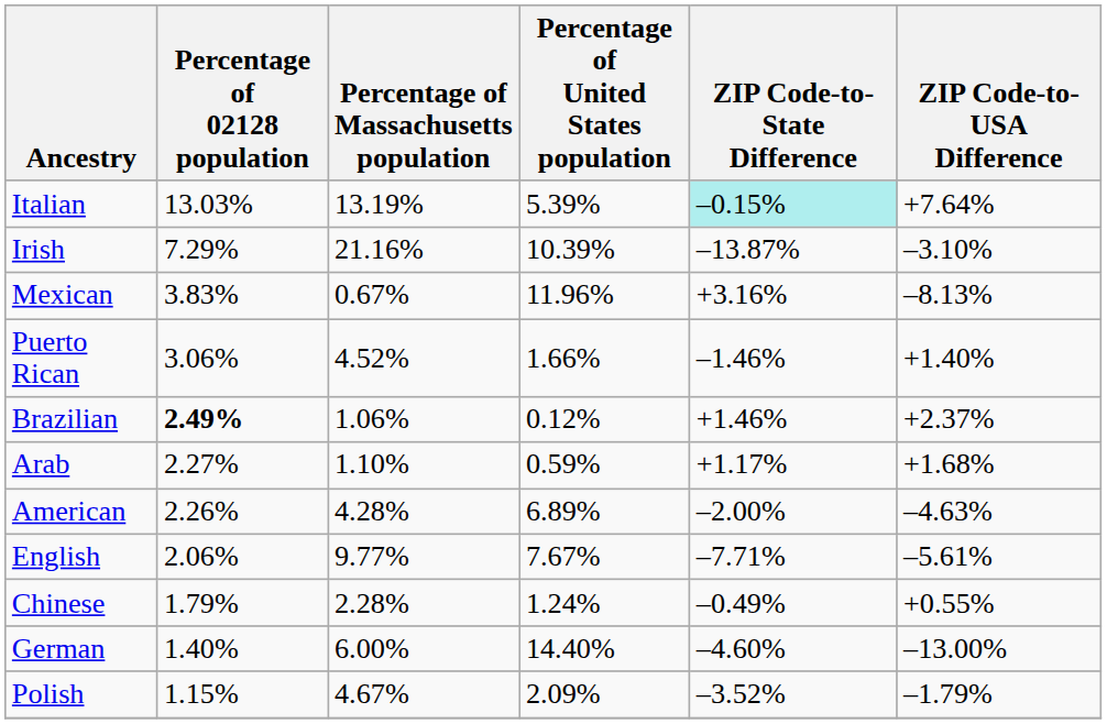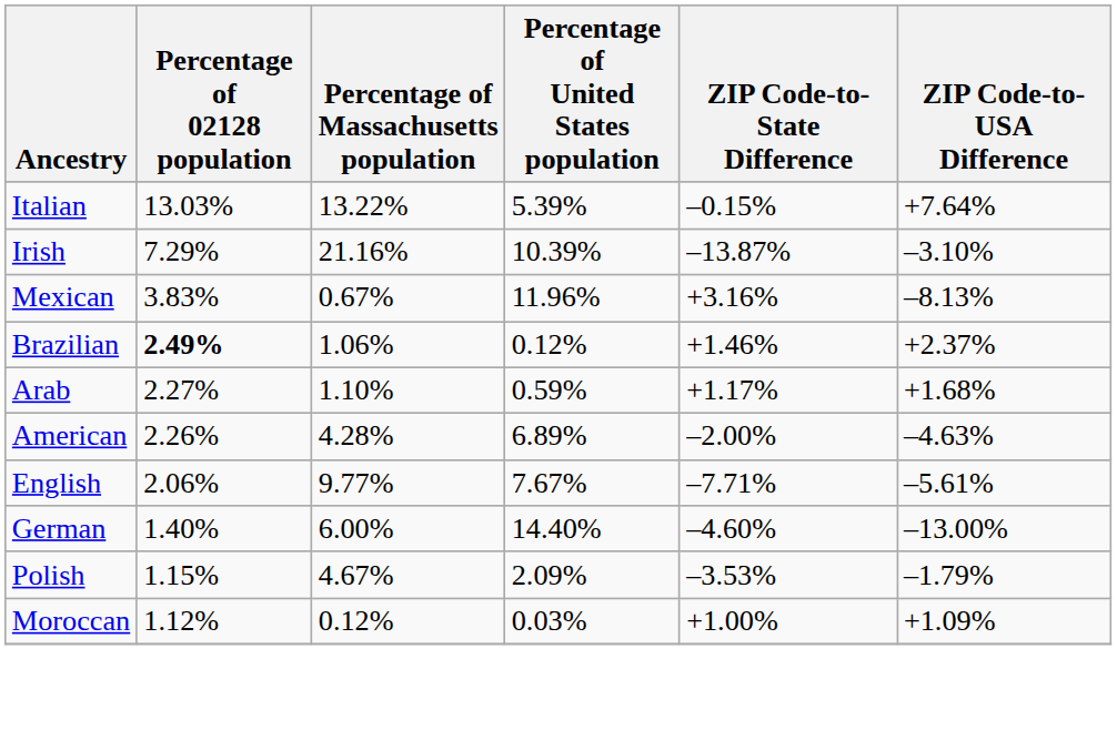Italian | Percentage of Massachusetts population: 13.19% -> 13.22%
Italian | ZIP Code-to-State Difference: paleturquoise background -> no background
- row: Puerto Rican | 3.06% | 4.52% | 1.66% | –1.46% | +1.40%
- row: Chinese | 1.79% | 2.28% | 1.24% | –0.49% | +0.55%
Polish | ZIP Code-to-State Difference: –3.52% -> –3.53%
+ row: Moroccan | 1.12% | 0.12% | 0.03% | +1.00% | +1.09%
